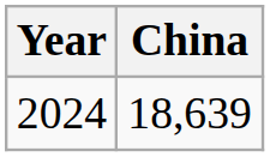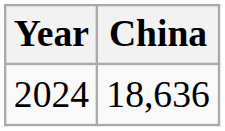2024 | China: 18,639 -> 18,636
